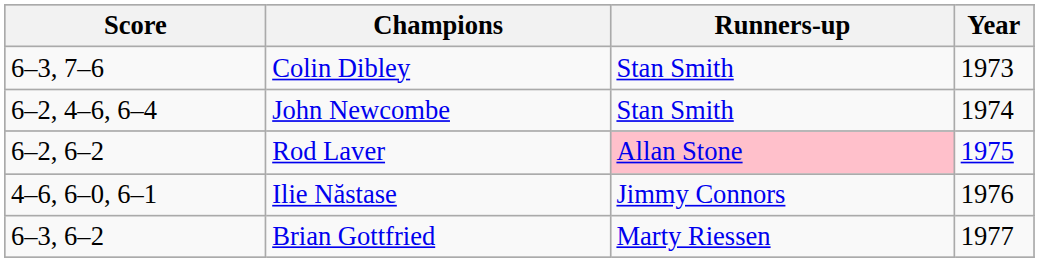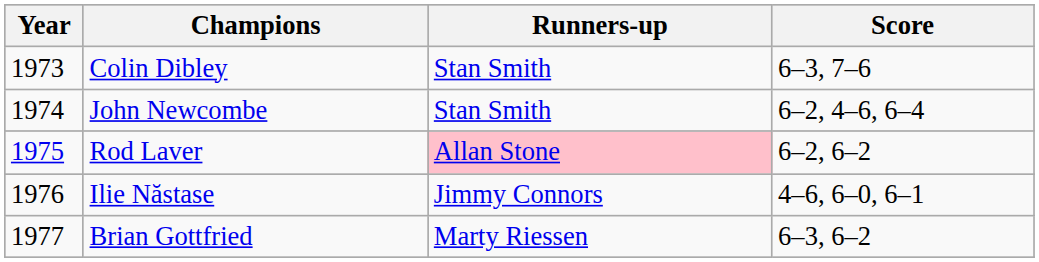columns swapped: Year <-> Score
